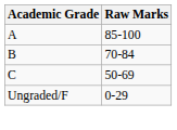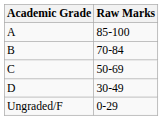+ row: D | 30-49
